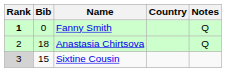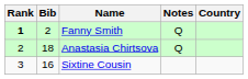columns swapped: Country <-> Notes
Fanny Smith | Bib: 0 -> 2
Sixtine Cousin | Rank: lightgrey background -> no background
Sixtine Cousin | Bib: 15 -> 16
